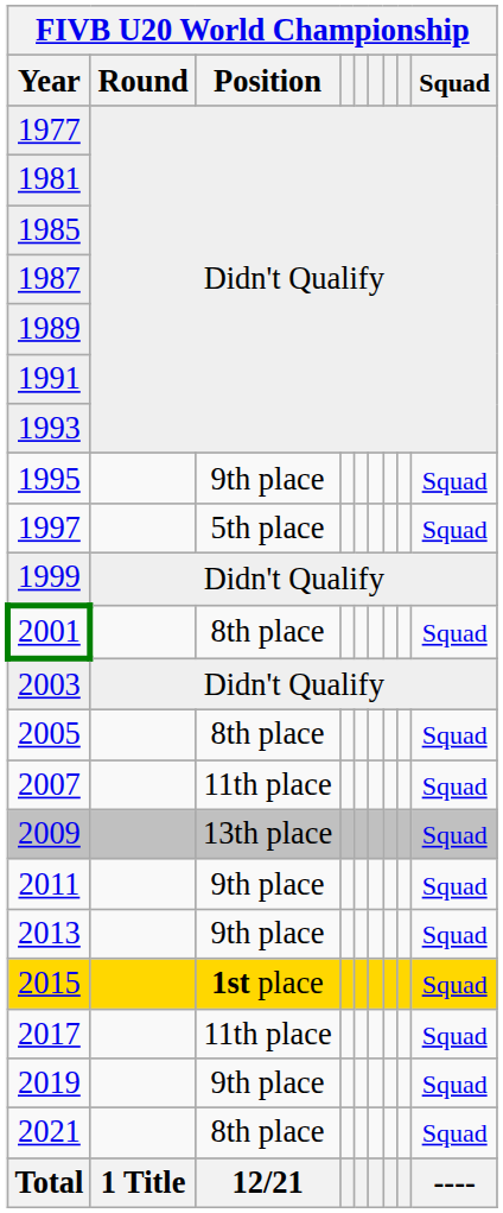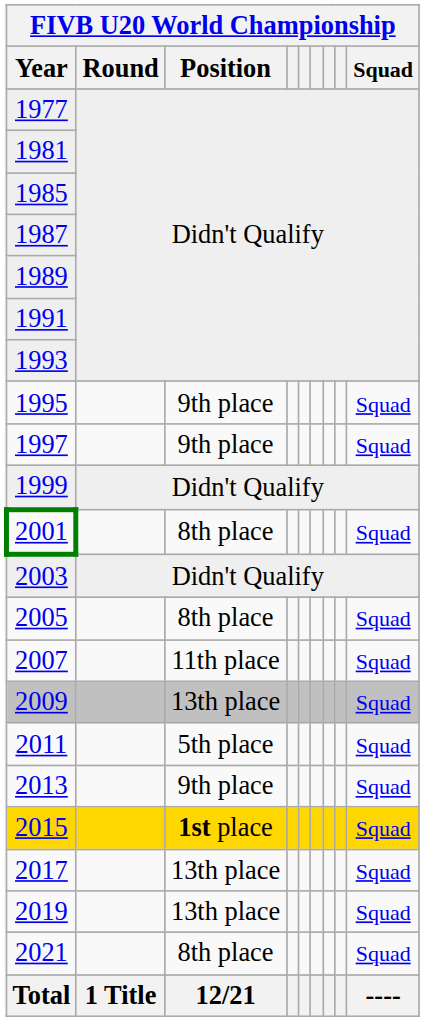1997 | Position: 5th place -> 9th place
2011 | Position: 9th place -> 5th place
2017 | Position: 11th place -> 13th place
2019 | Position: 9th place -> 13th place
